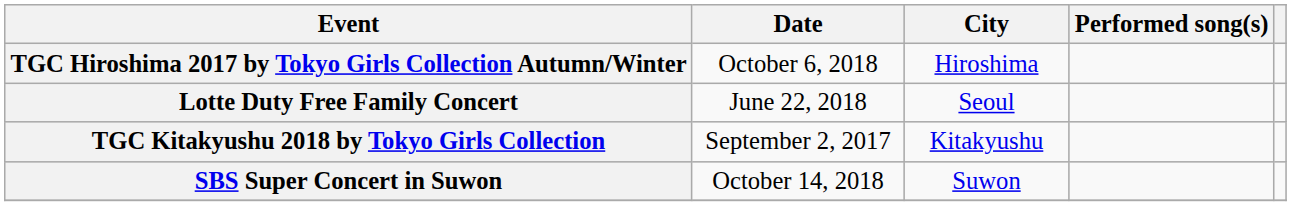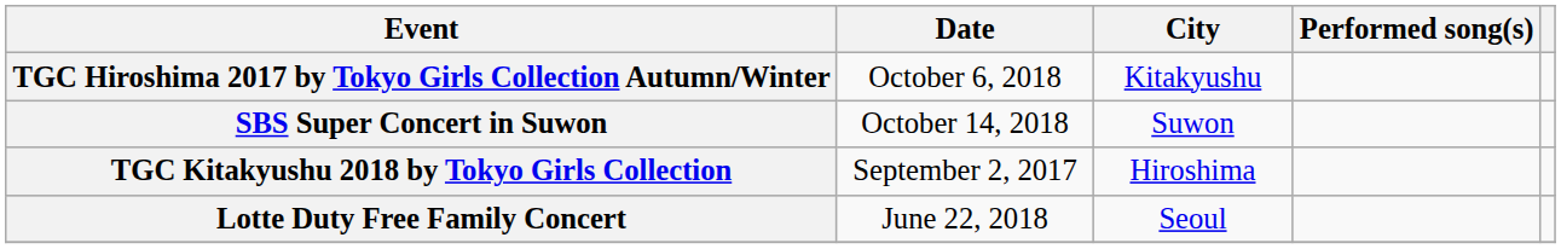TGC Hiroshima 2017 by Tokyo Girls Collection Autumn/Winter | City: Hiroshima -> Kitakyushu
rows swapped: Lotte Duty Free Family Concert <-> SBS Super Concert in Suwon
TGC Kitakyushu 2018 by Tokyo Girls Collection | City: Kitakyushu -> Hiroshima
